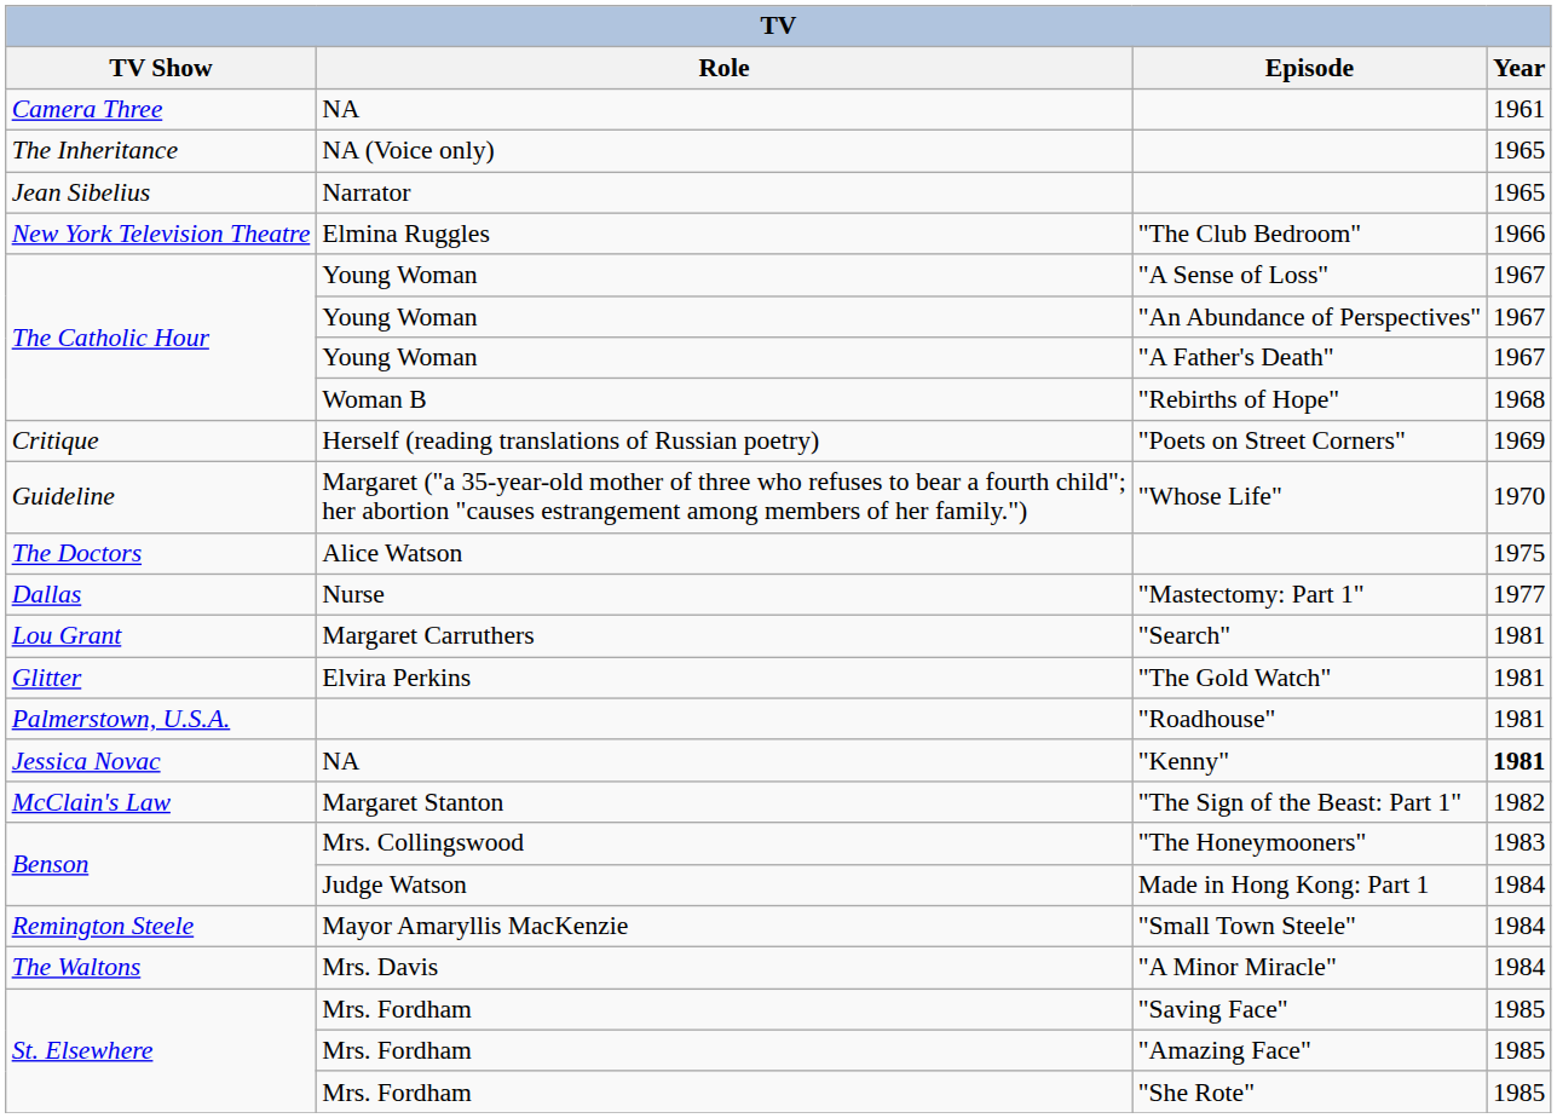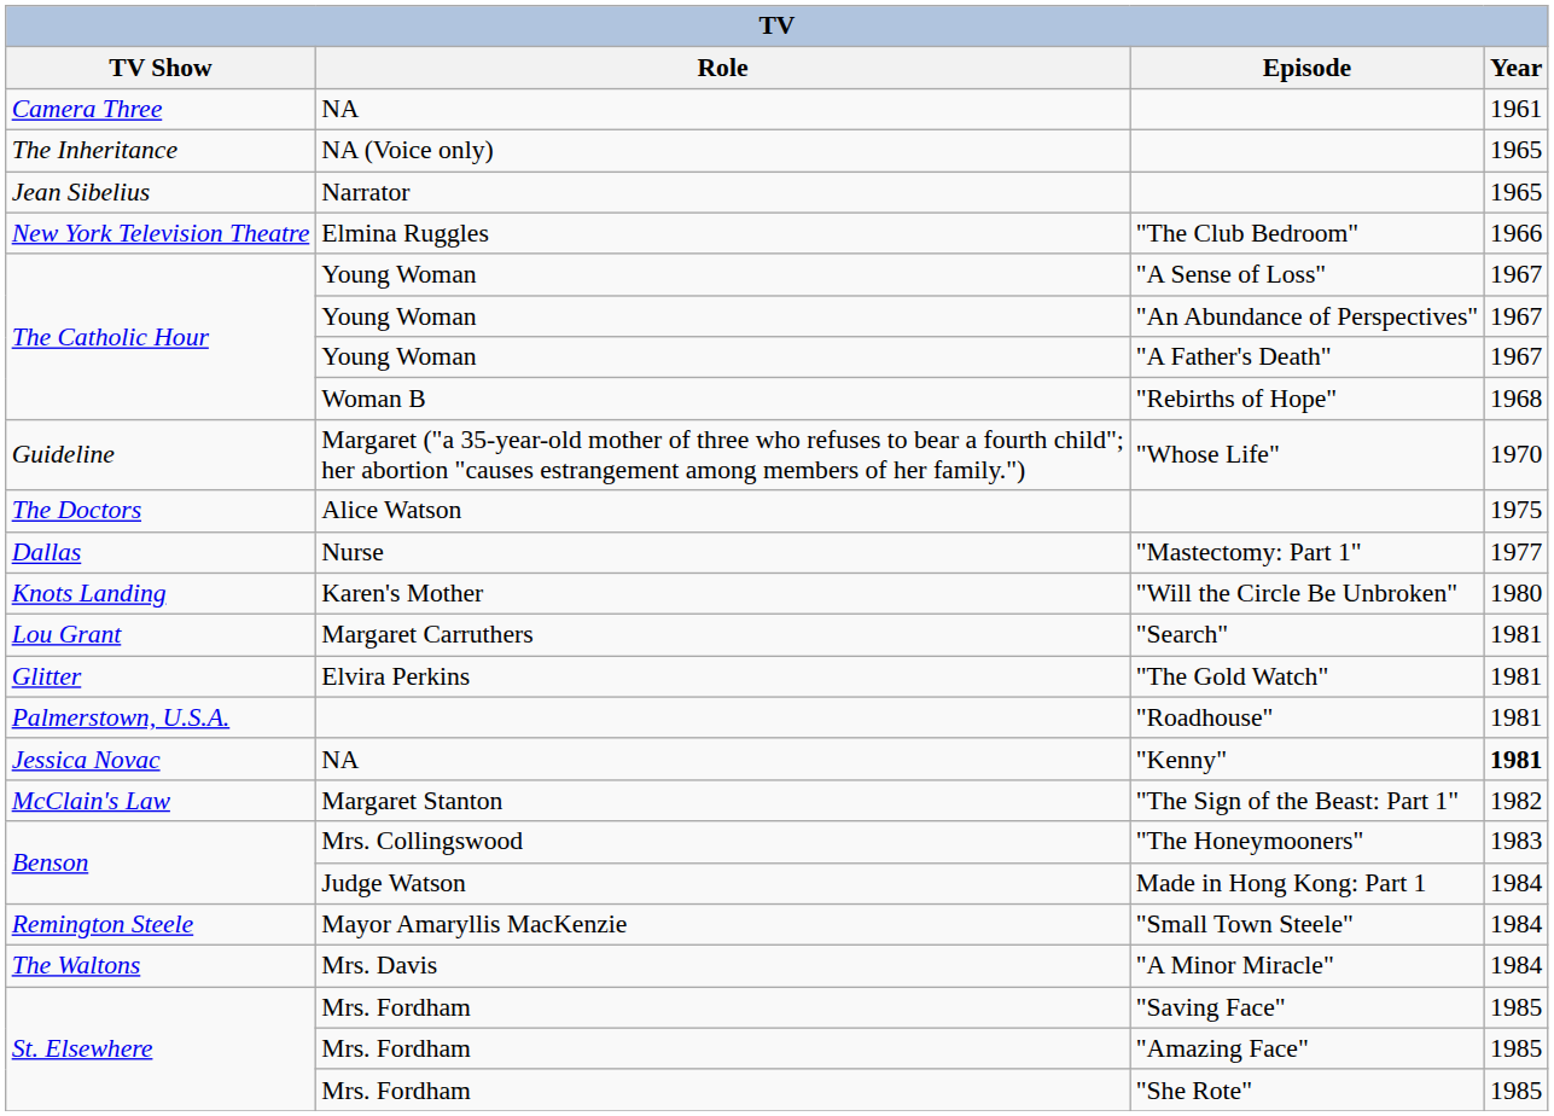- row: Critique | Herself (reading translations of Russian poetry) | "Poets on Street Corners" | 1969
+ row: Knots Landing | Karen's Mother | "Will the Circle Be Unbroken" | 1980
